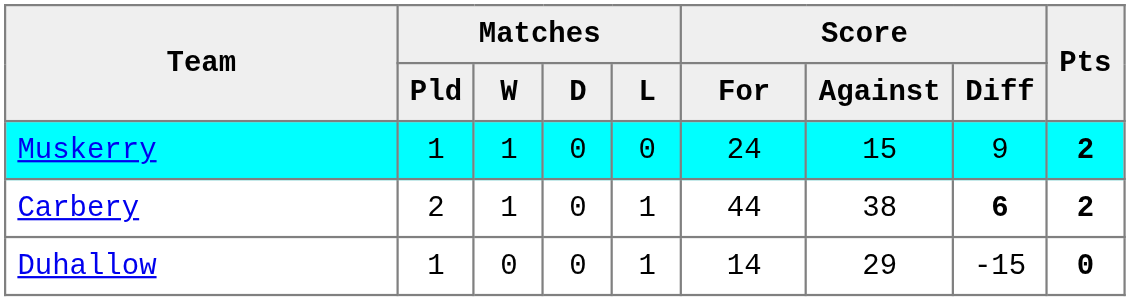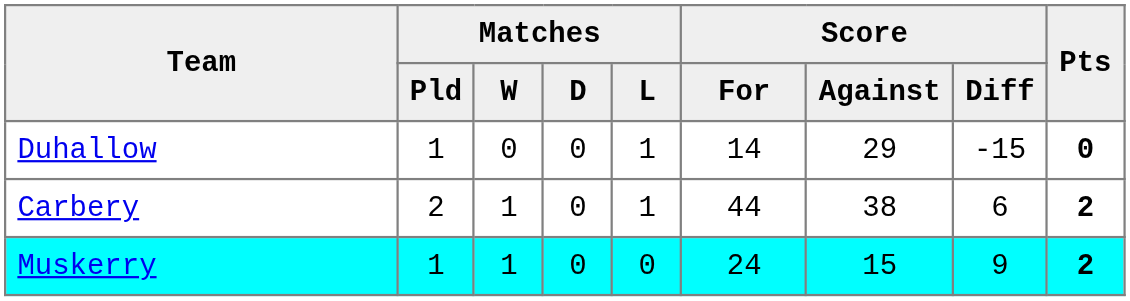rows swapped: Muskerry <-> Duhallow
Carbery | Score / Diff: bold -> normal
